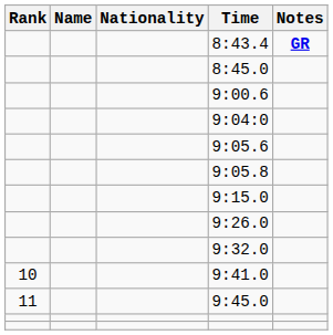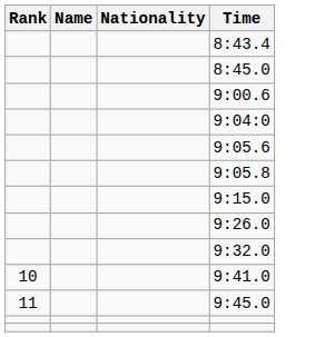- column: Notes | GR
